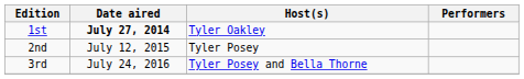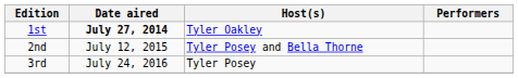2nd | Host(s): Tyler Posey -> Tyler Posey and Bella Thorne
3rd | Host(s): Tyler Posey and Bella Thorne -> Tyler Posey
